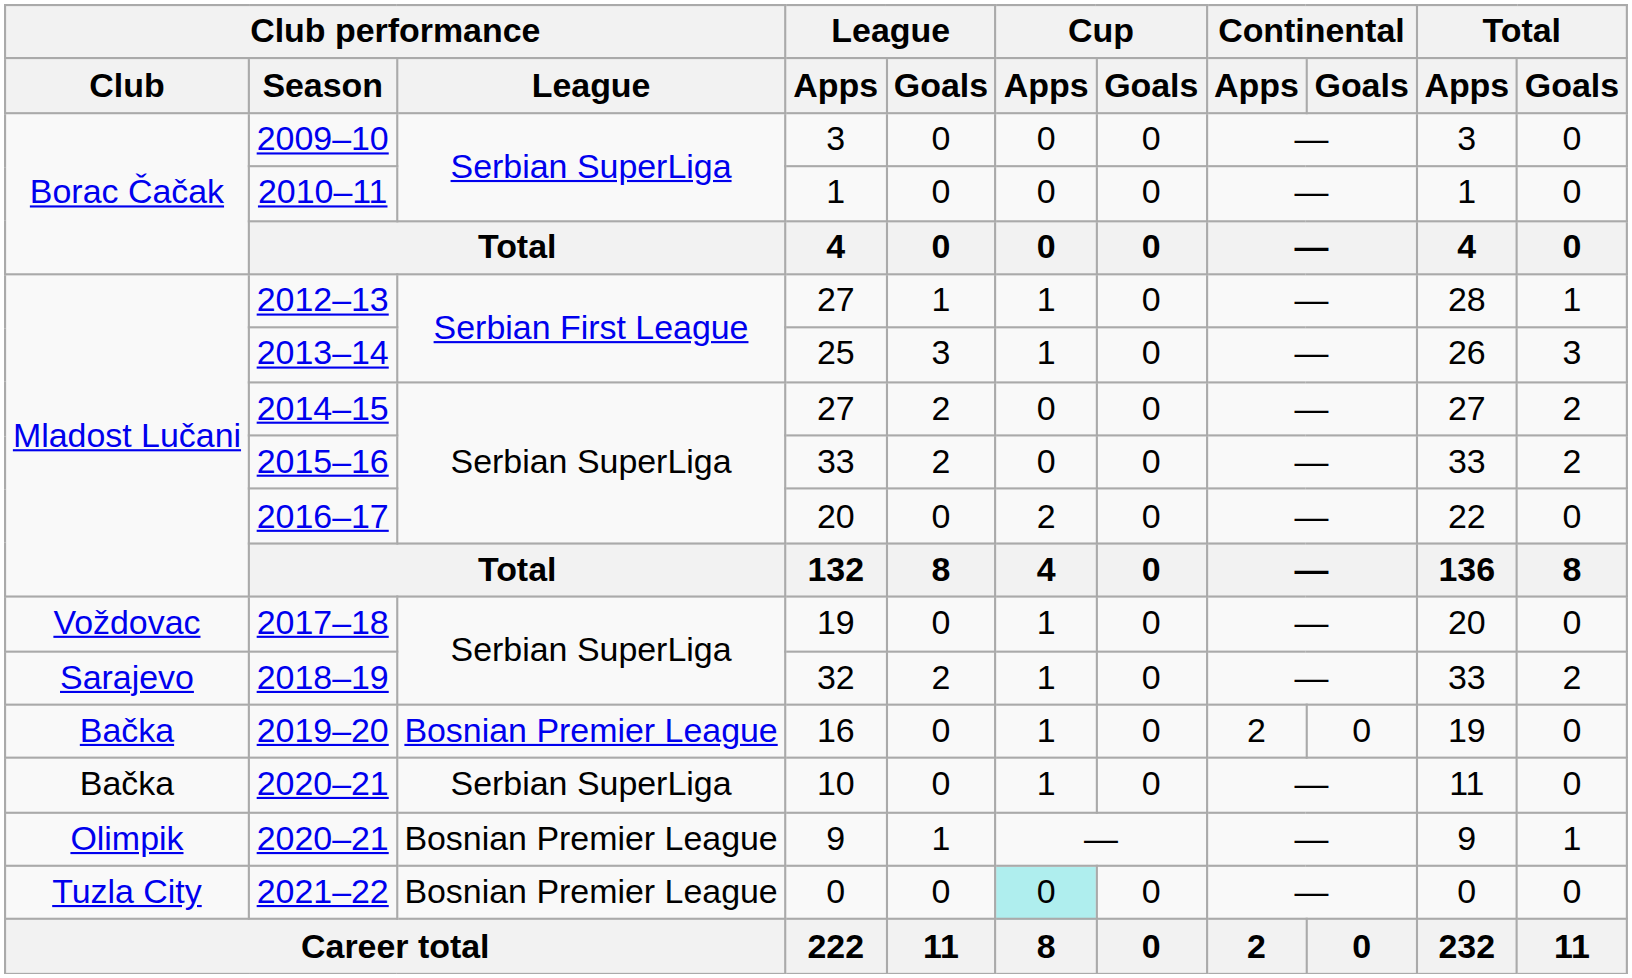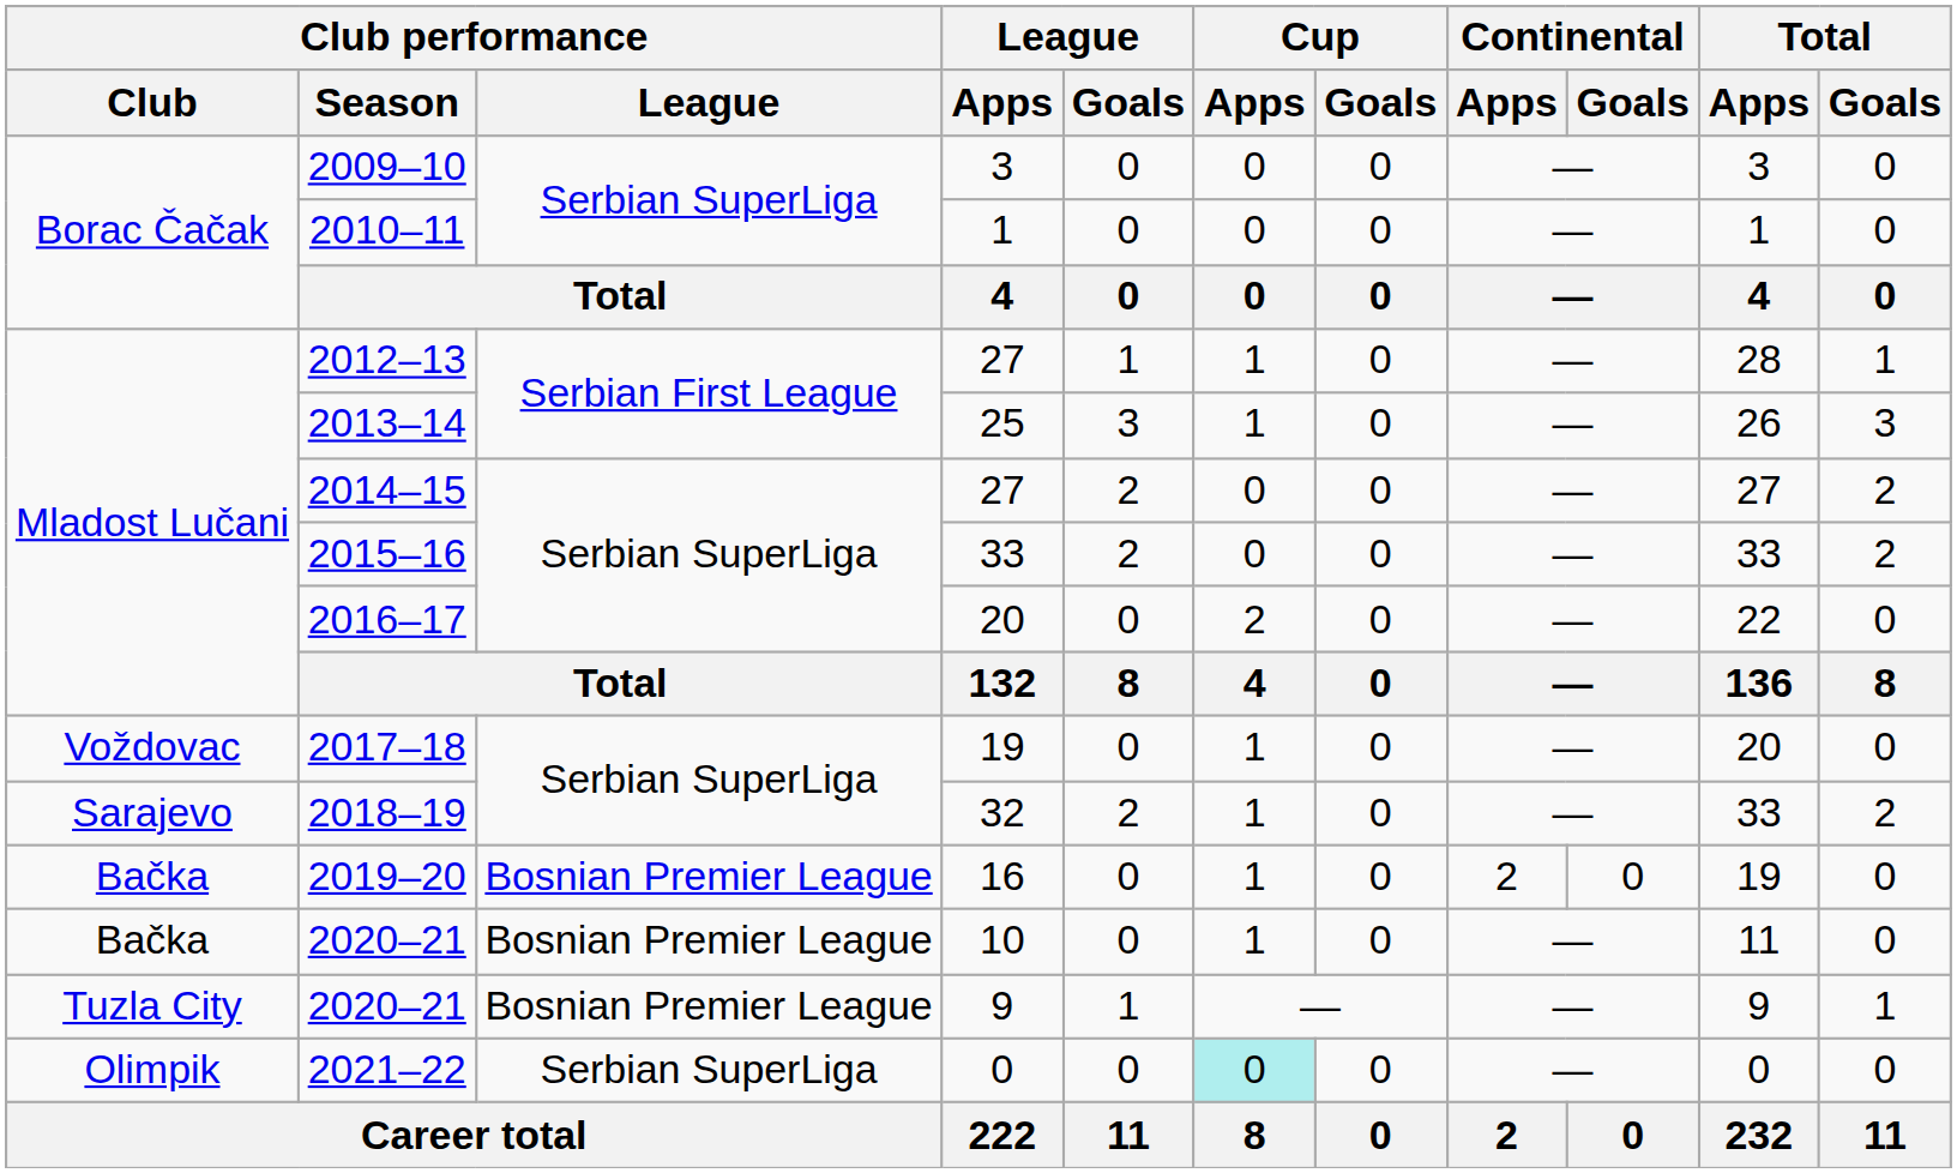2020–21 / 10 | Club performance / League: Serbian SuperLiga -> Bosnian Premier League
2020–21 / 9 | Club performance / Club: Olimpik -> Tuzla City
2021–22 | Club performance / Club: Tuzla City -> Olimpik
2021–22 | Club performance / League: Bosnian Premier League -> Serbian SuperLiga
